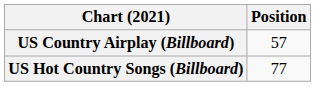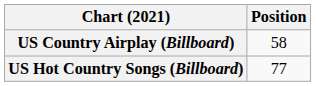US Country Airplay (Billboard) | Position: 57 -> 58
